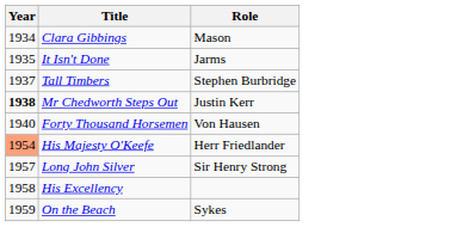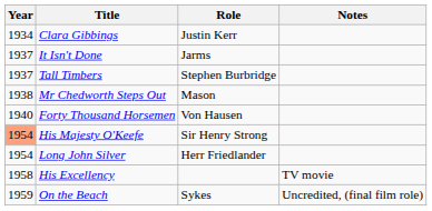+ column: Notes | TV movie | Uncredited, (final film role)
Clara Gibbings | Role: Mason -> Justin Kerr
It Isn't Done | Year: 1935 -> 1937
Mr Chedworth Steps Out | Year: bold -> normal
Mr Chedworth Steps Out | Role: Justin Kerr -> Mason
His Majesty O'Keefe | Role: Herr Friedlander -> Sir Henry Strong
Long John Silver | Year: 1957 -> 1954
Long John Silver | Role: Sir Henry Strong -> Herr Friedlander
